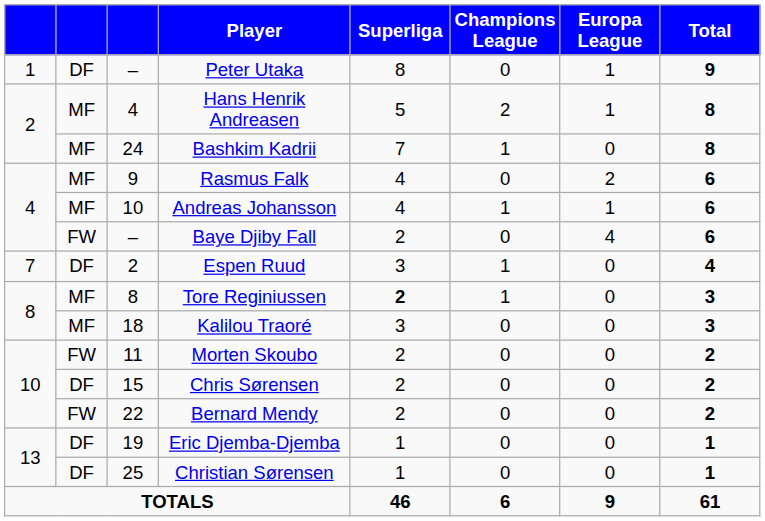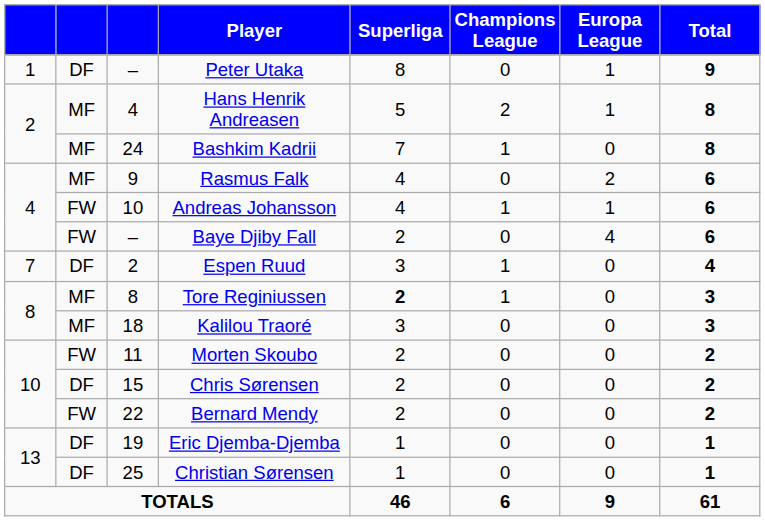Andreas Johansson | column 2: MF -> FW
